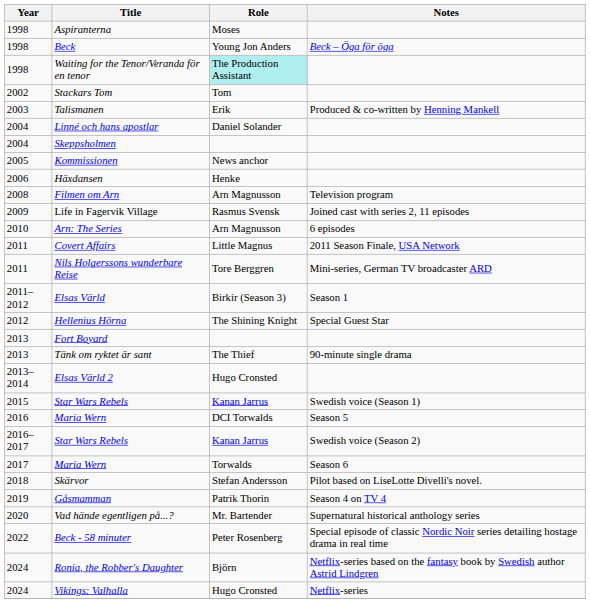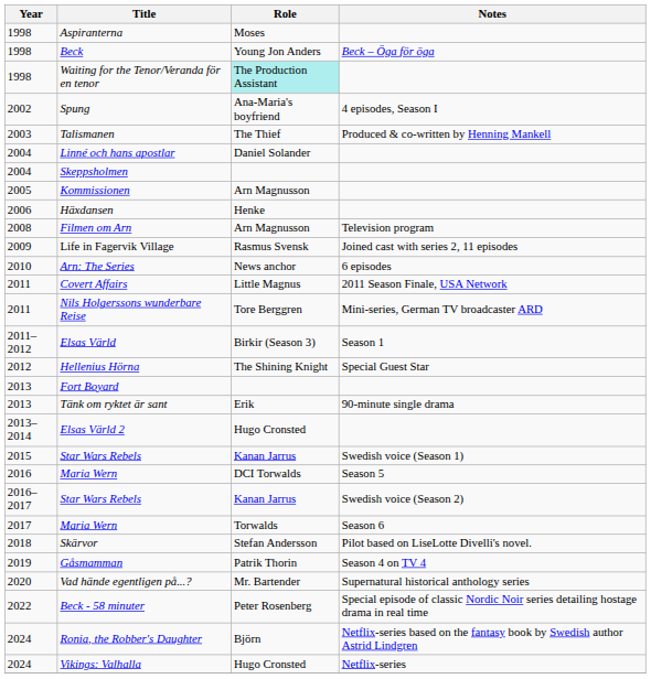+ row: 2002 | Spung | Ana-Maria's boyfriend | 4 episodes, Season I
- row: 2002 | Stackars Tom | Tom
Talismanen | Role: Erik -> The Thief
Kommissionen | Role: News anchor -> Arn Magnusson
Arn: The Series | Role: Arn Magnusson -> News anchor
Tänk om ryktet är sant | Role: The Thief -> Erik
